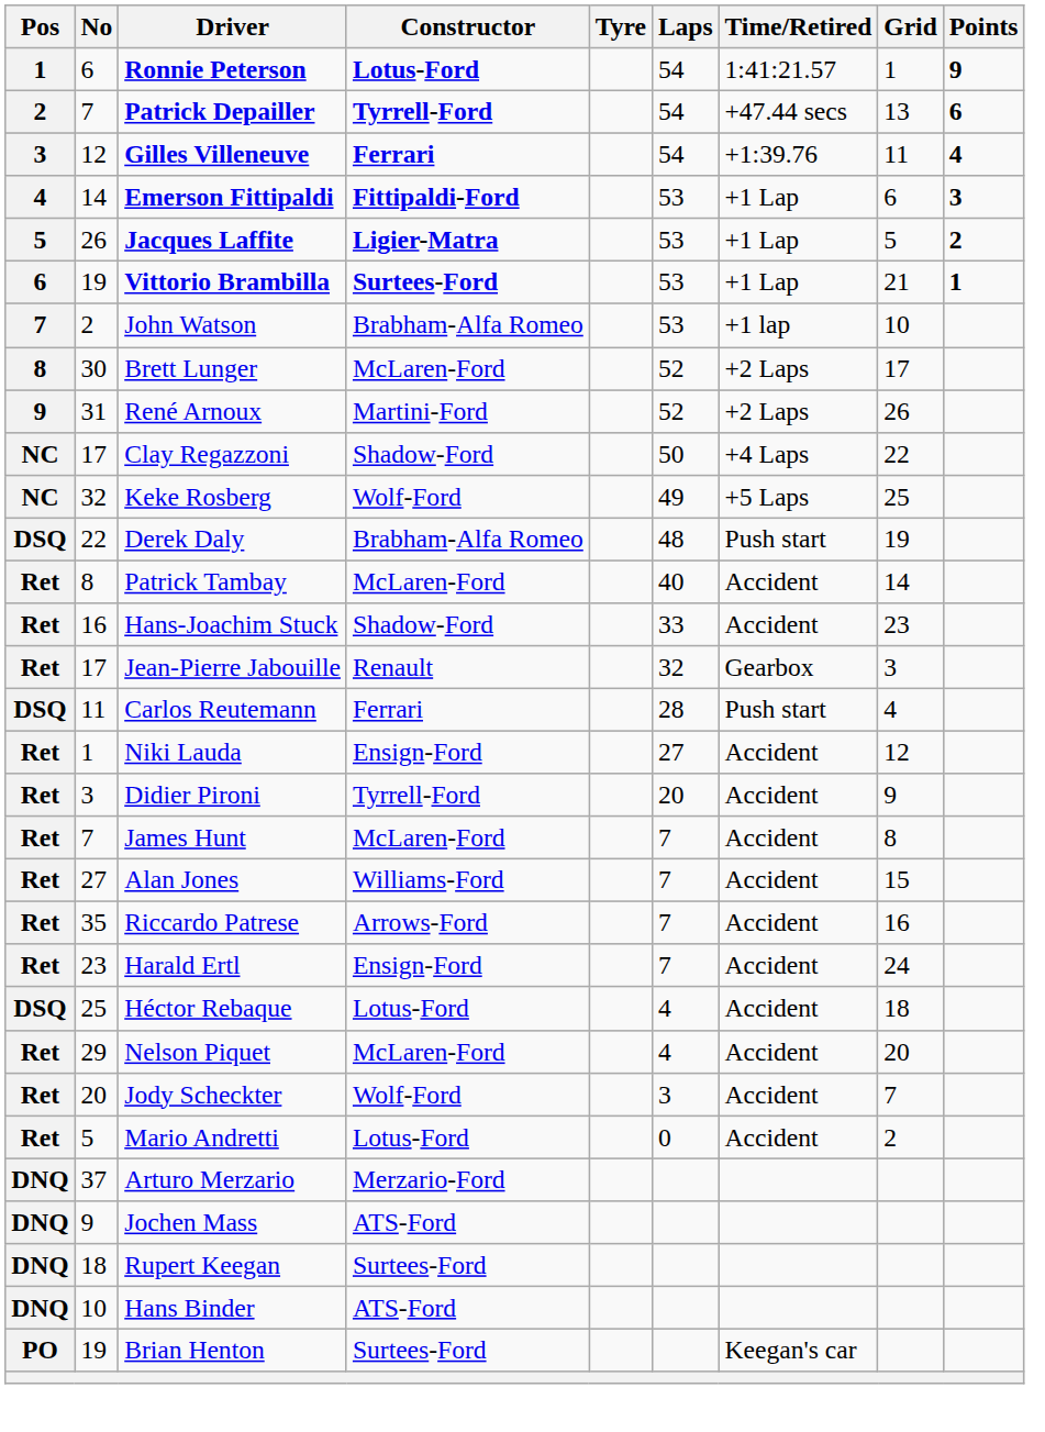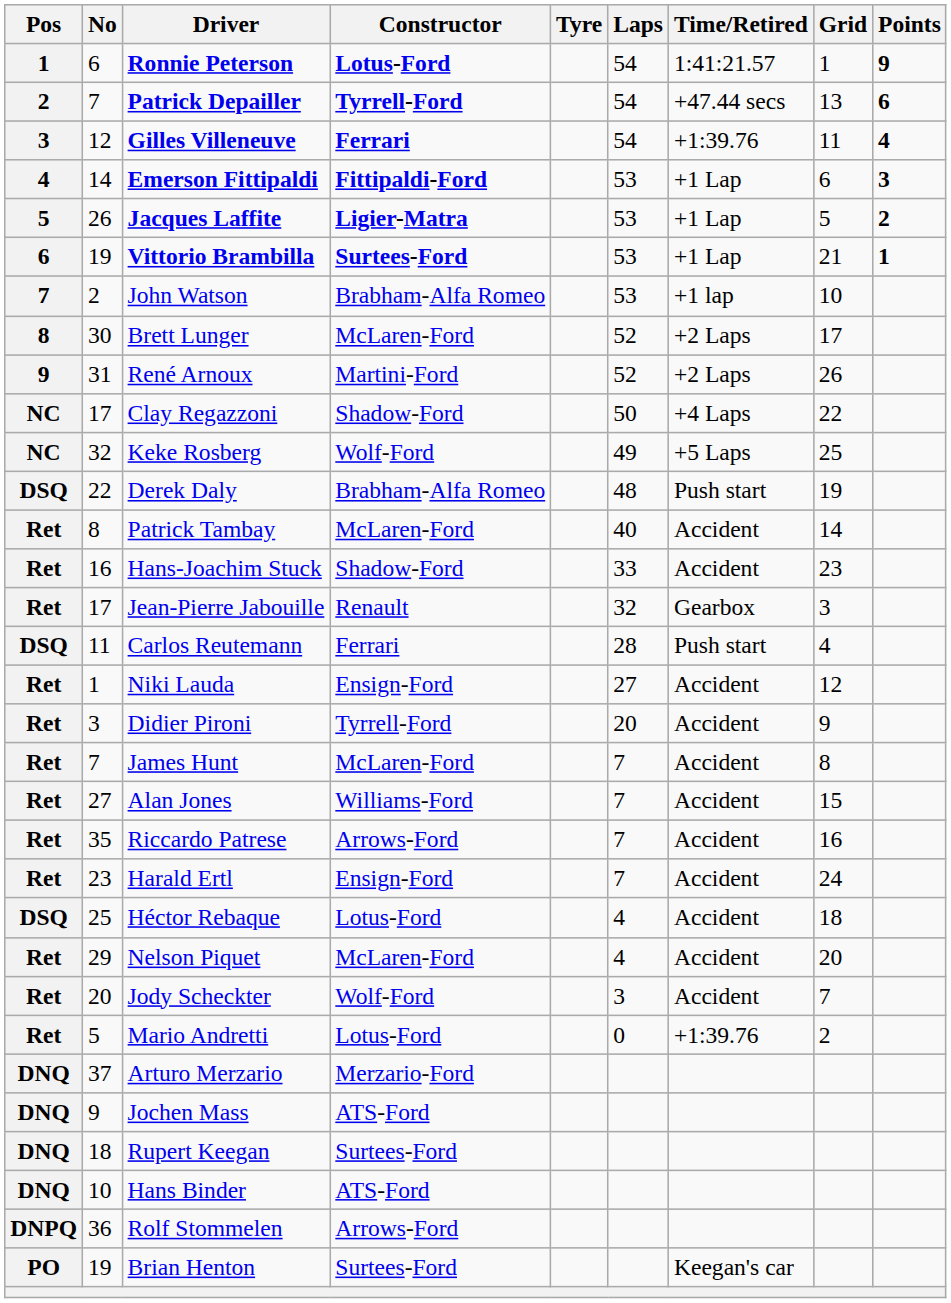Mario Andretti | Time/Retired: Accident -> +1:39.76
+ row: DNPQ | 36 | Rolf Stommelen | Arrows-Ford
